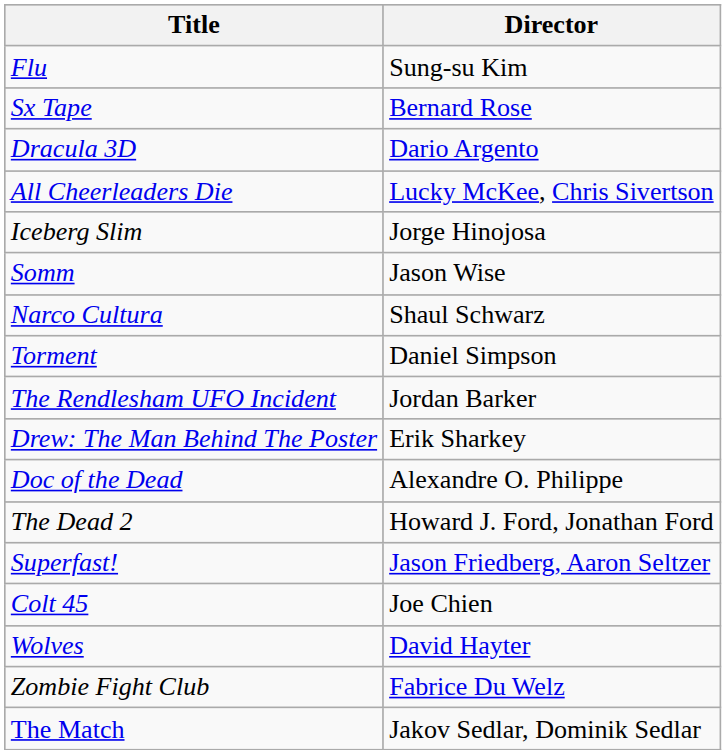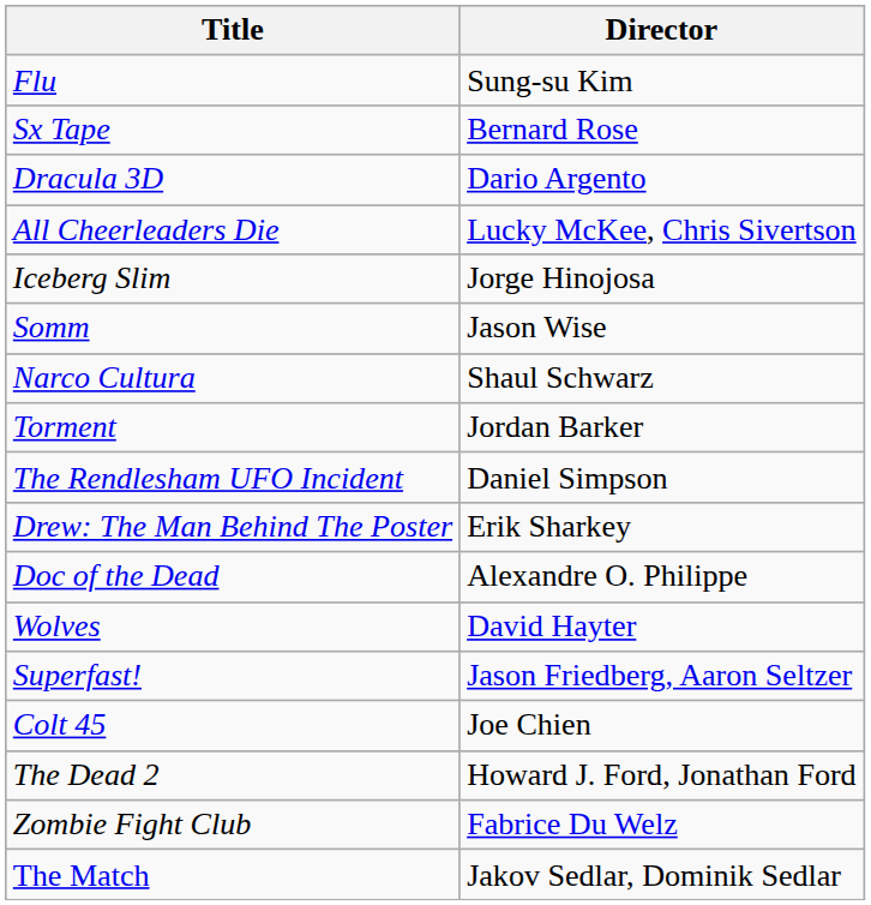Torment | Director: Daniel Simpson -> Jordan Barker
The Rendlesham UFO Incident | Director: Jordan Barker -> Daniel Simpson
rows swapped: Wolves <-> The Dead 2
